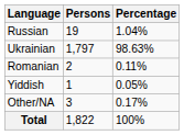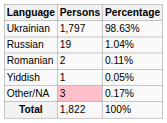rows swapped: Ukrainian <-> Russian
Other/NA | Persons: no background -> pink background
